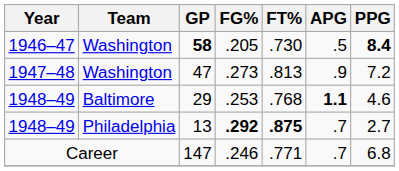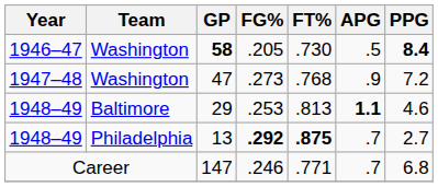47 | FT%: .813 -> .768
29 | FT%: .768 -> .813
